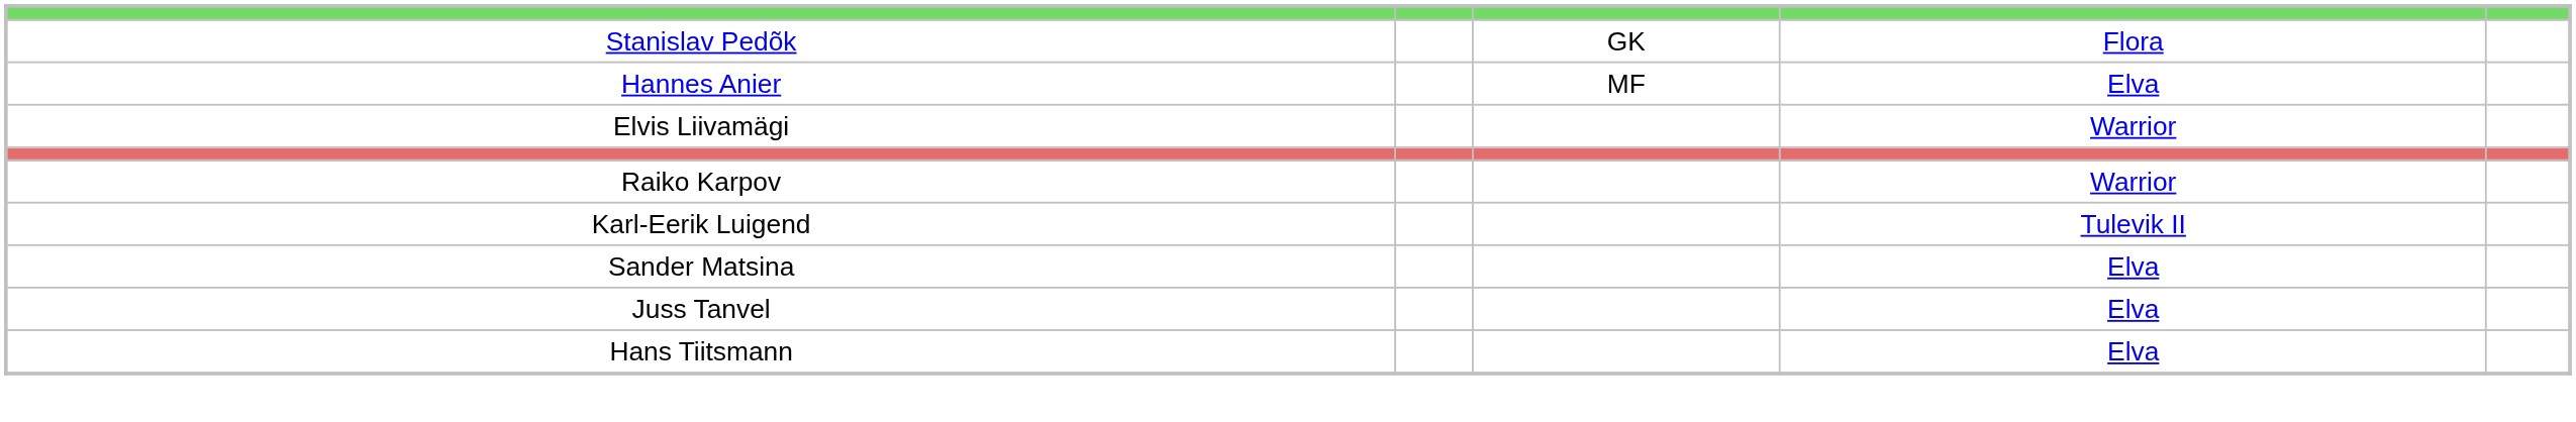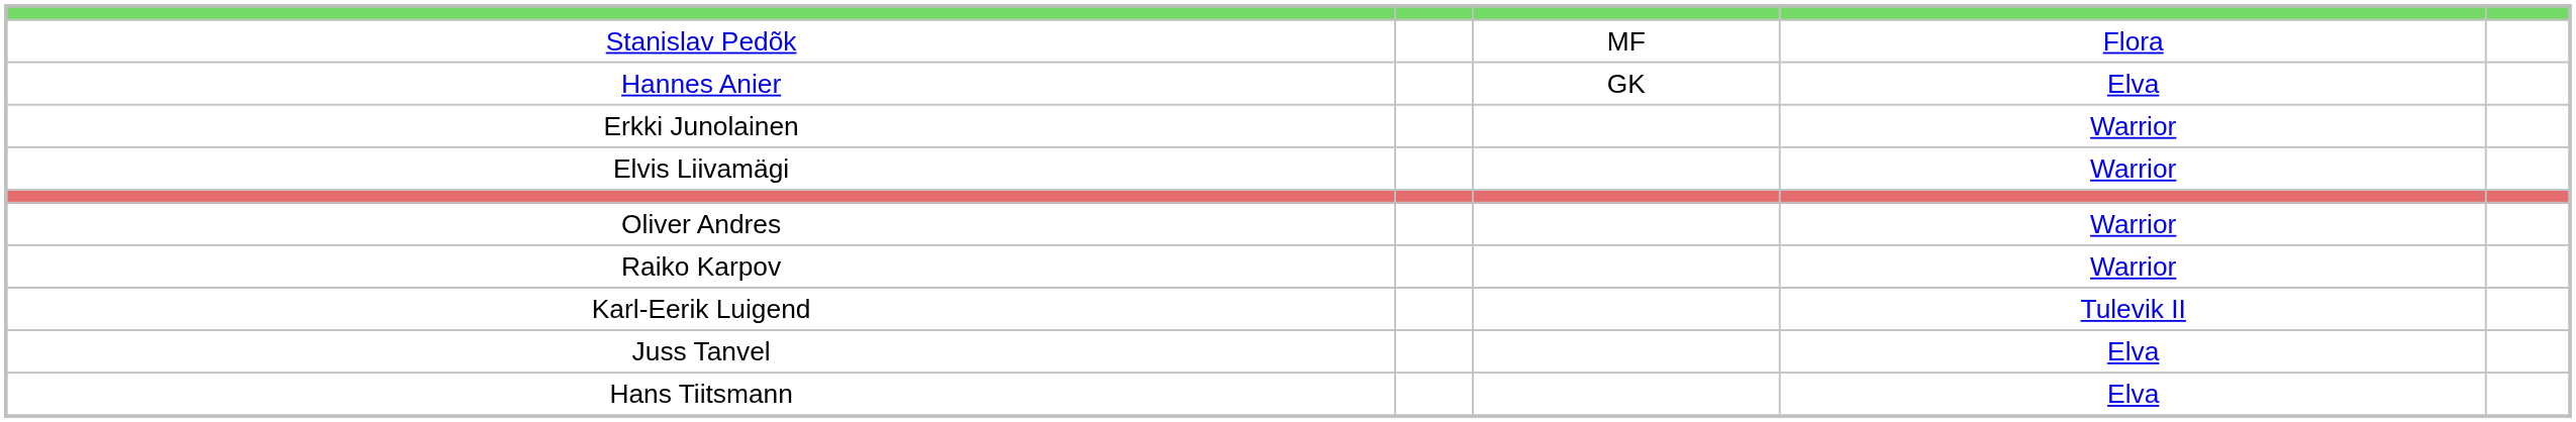Stanislav Pedõk | column 3: GK -> MF
Hannes Anier | column 3: MF -> GK
+ row: Erkki Junolainen | Warrior
+ row: Oliver Andres | Warrior
- row: Sander Matsina | Elva
